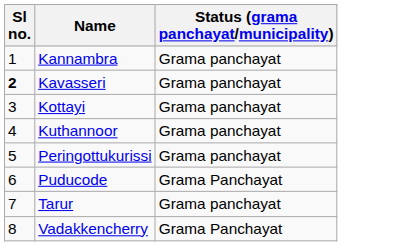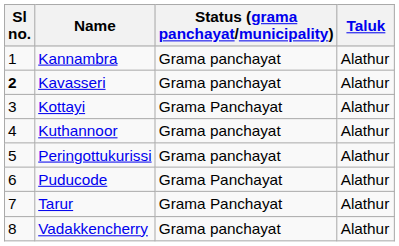+ column: Taluk | Alathur | Alathur | Alathur | Alathur | Alathur | Alathur | Alathur | Alathur
Kottayi | Status (grama panchayat/municipality): Grama panchayat -> Grama Panchayat
Tarur | Status (grama panchayat/municipality): Grama panchayat -> Grama Panchayat
Vadakkencherry | Status (grama panchayat/municipality): Grama Panchayat -> Grama panchayat
